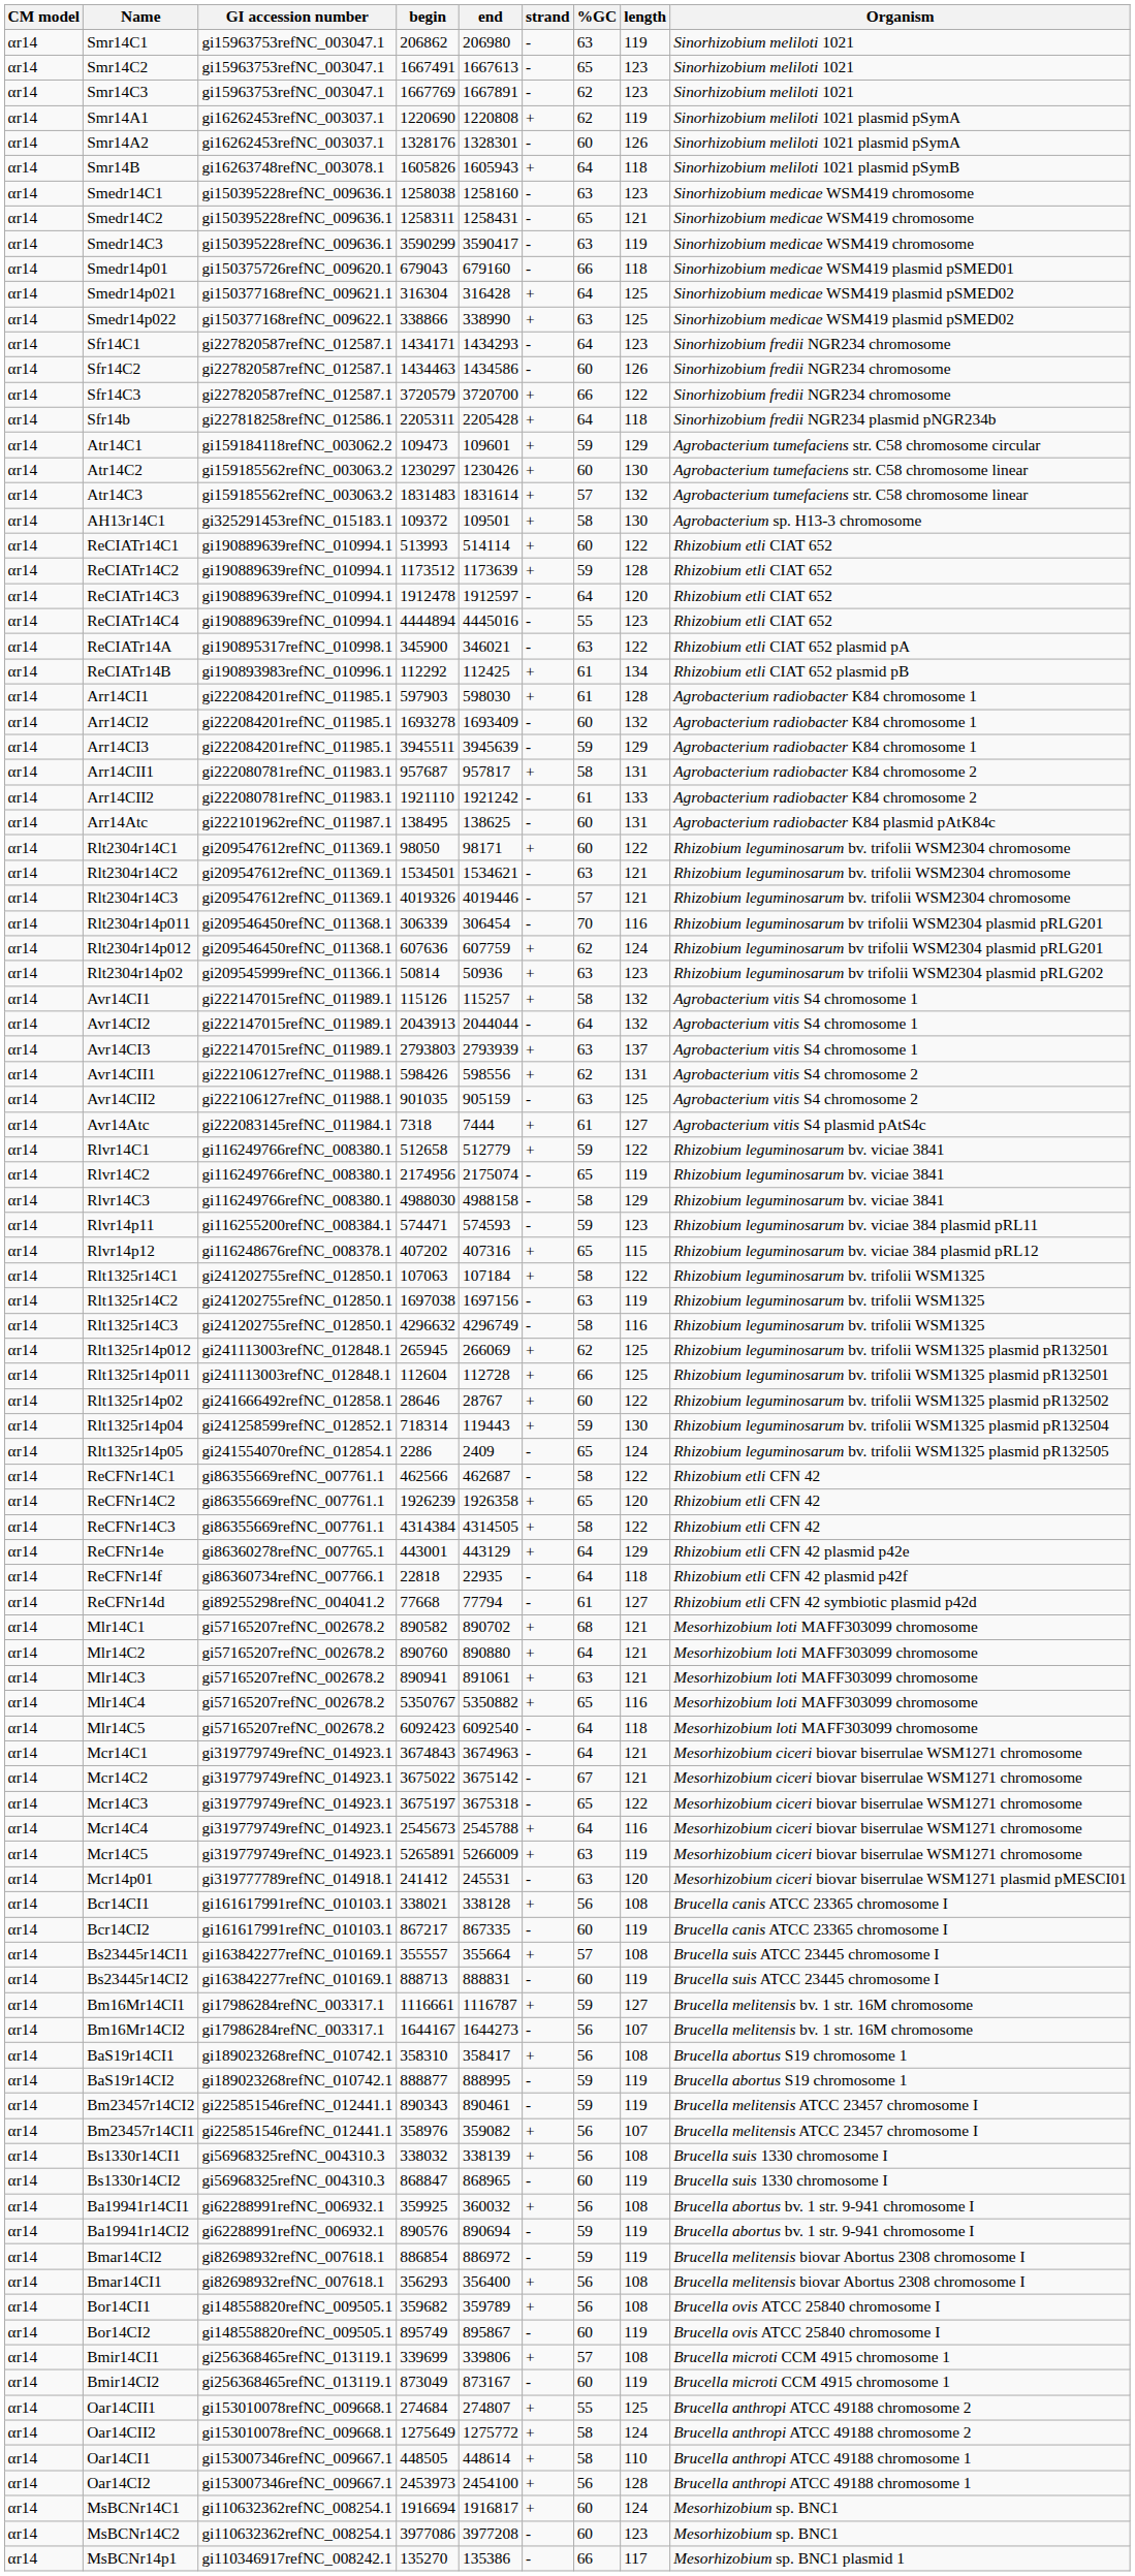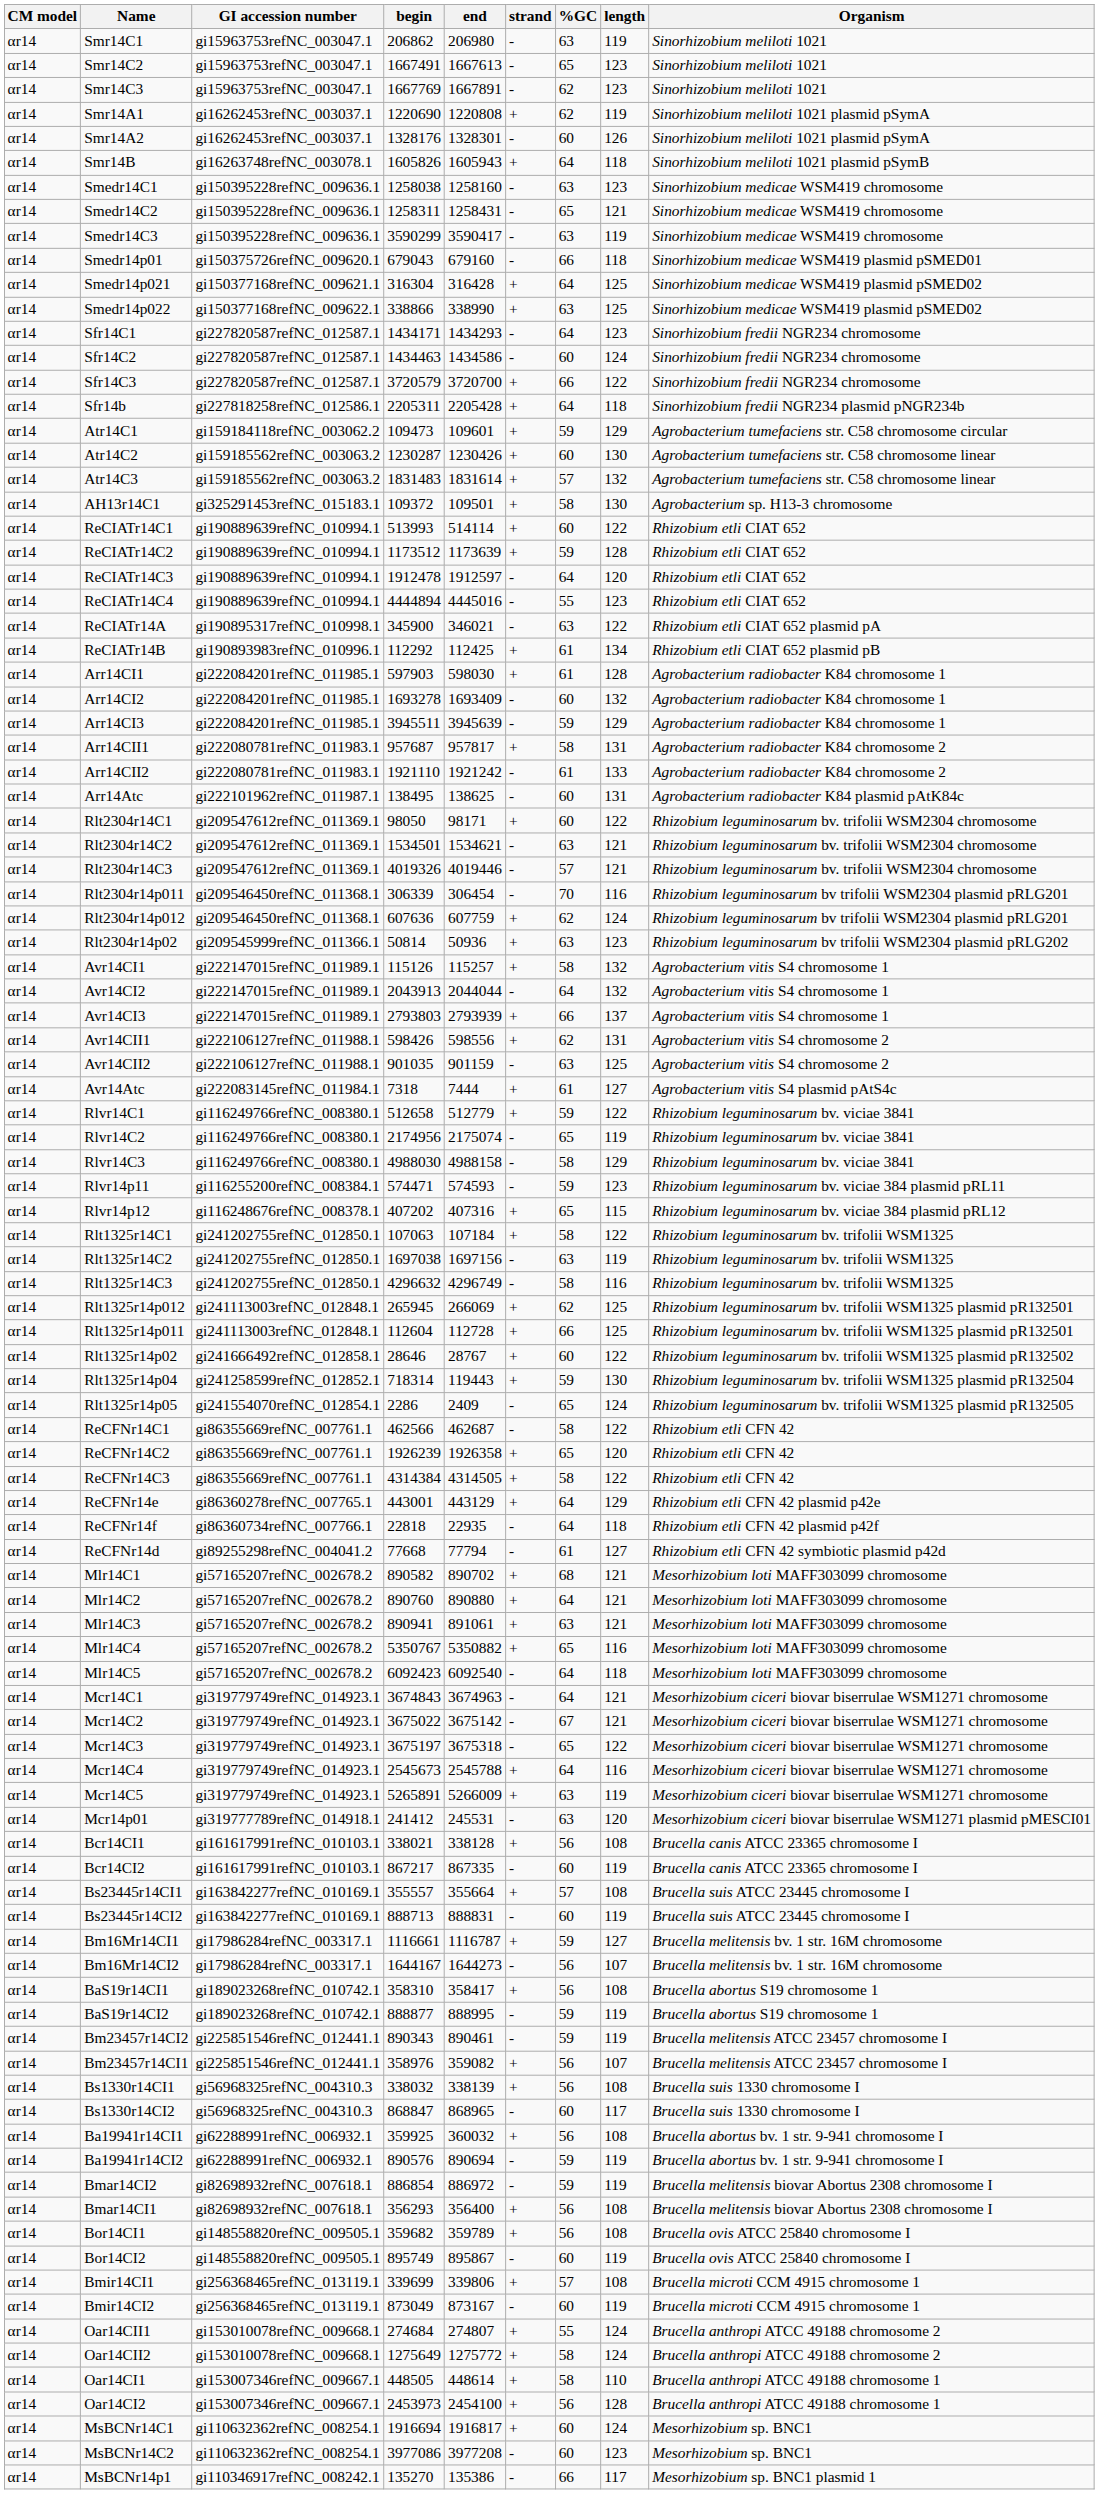Sfr14C2 | length: 126 -> 124
Atr14C2 | begin: 1230297 -> 1230287
Avr14CI3 | %GC: 63 -> 66
Avr14CII2 | end: 905159 -> 901159
Bs1330r14CI2 | length: 119 -> 117
Oar14CII1 | length: 125 -> 124
